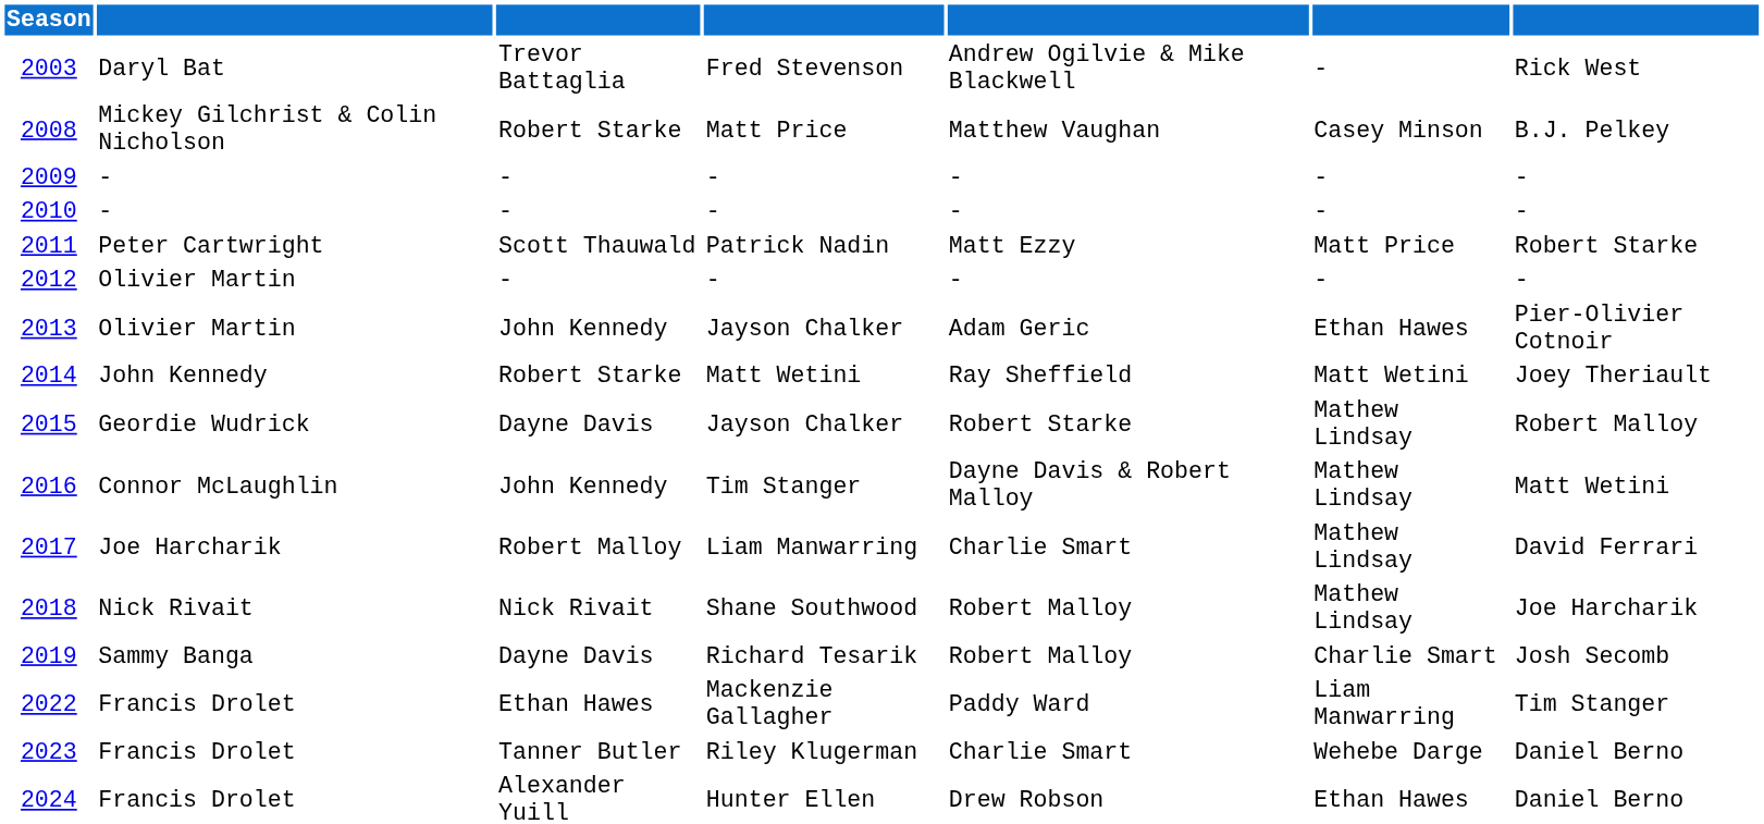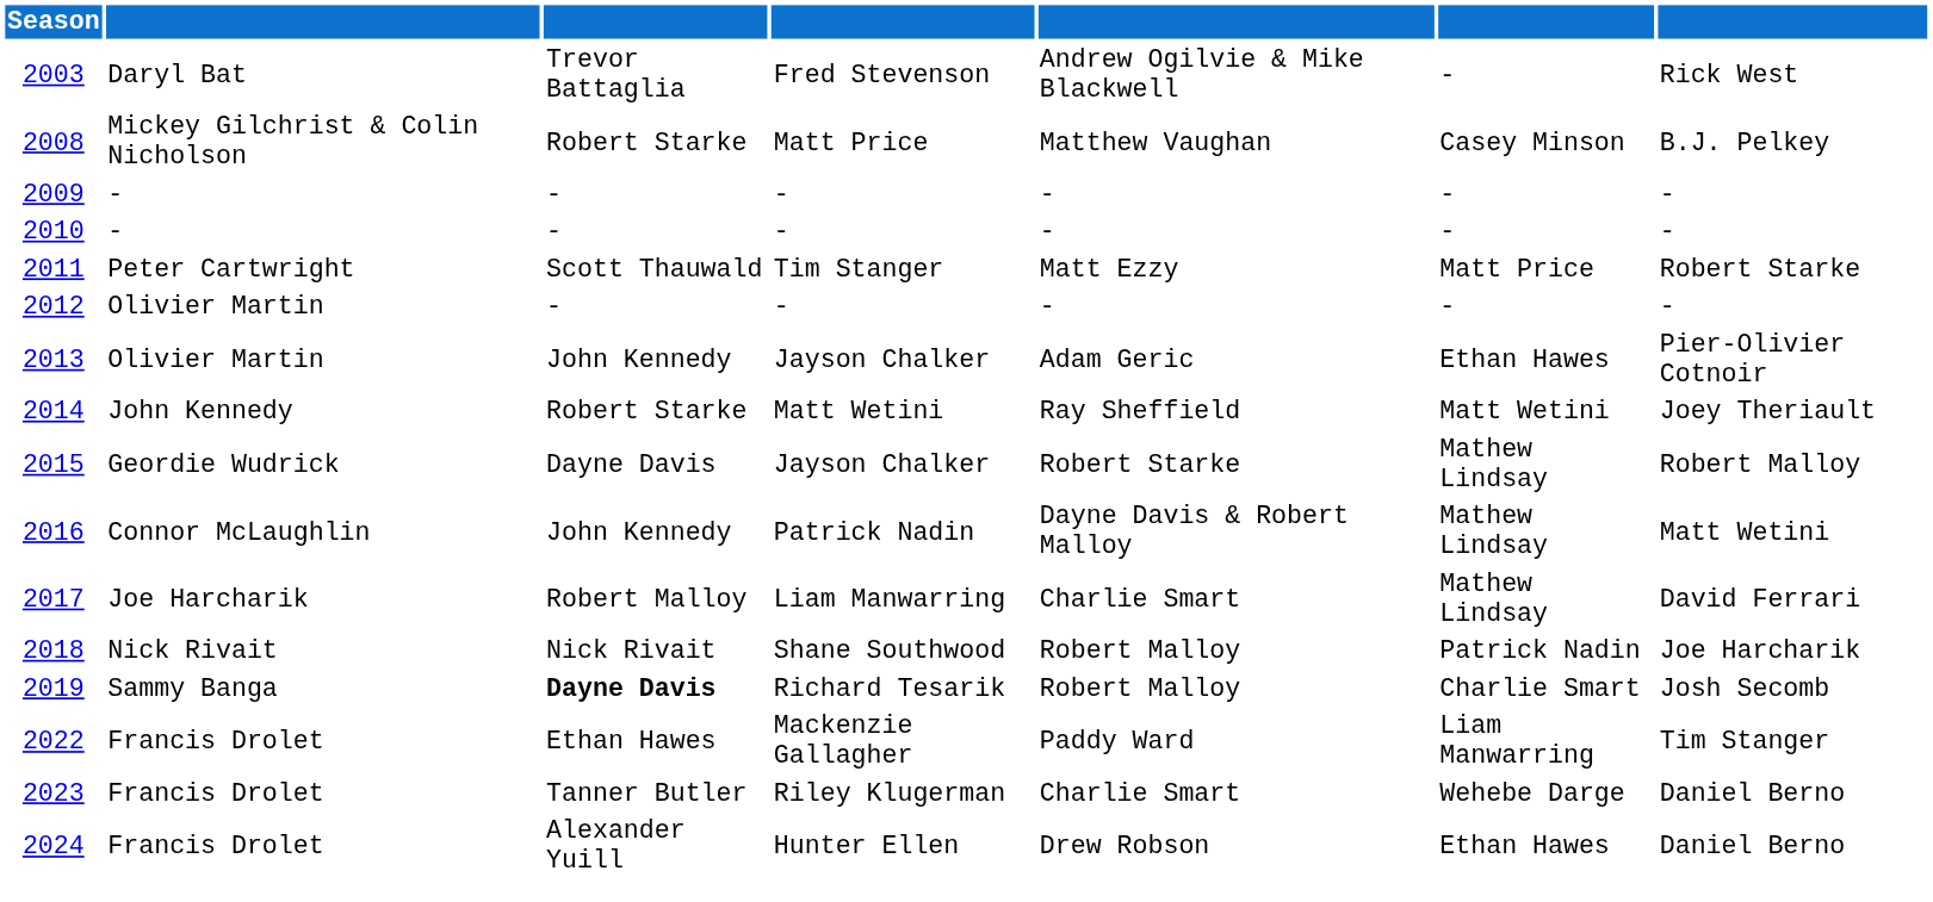2011 | column 4: Patrick Nadin -> Tim Stanger
2016 | column 4: Tim Stanger -> Patrick Nadin
2018 | column 6: Mathew Lindsay -> Patrick Nadin
2019 | column 3: normal -> bold
